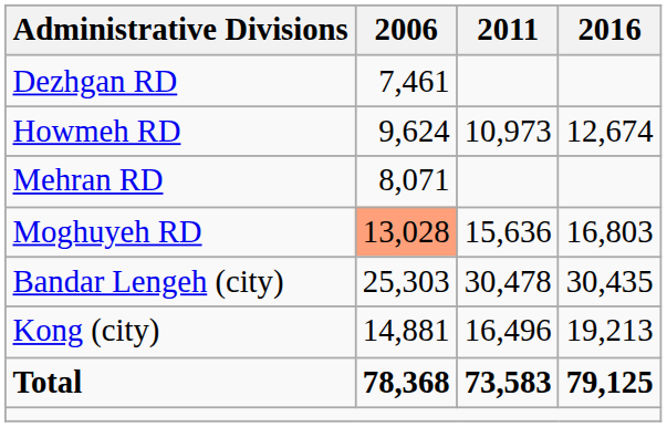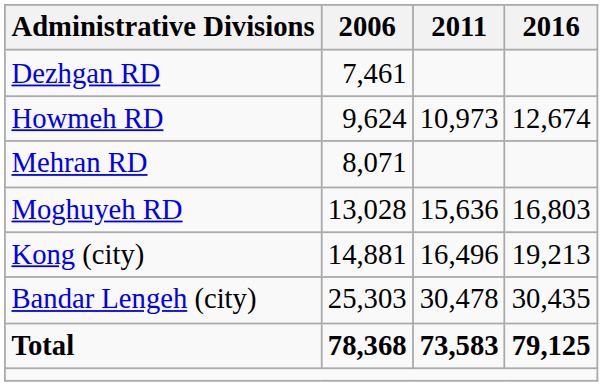Moghuyeh RD | 2006: lightsalmon background -> no background
rows swapped: Bandar Lengeh (city) <-> Kong (city)
